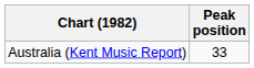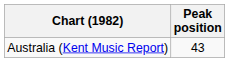Australia (Kent Music Report) | Peak position: 33 -> 43
